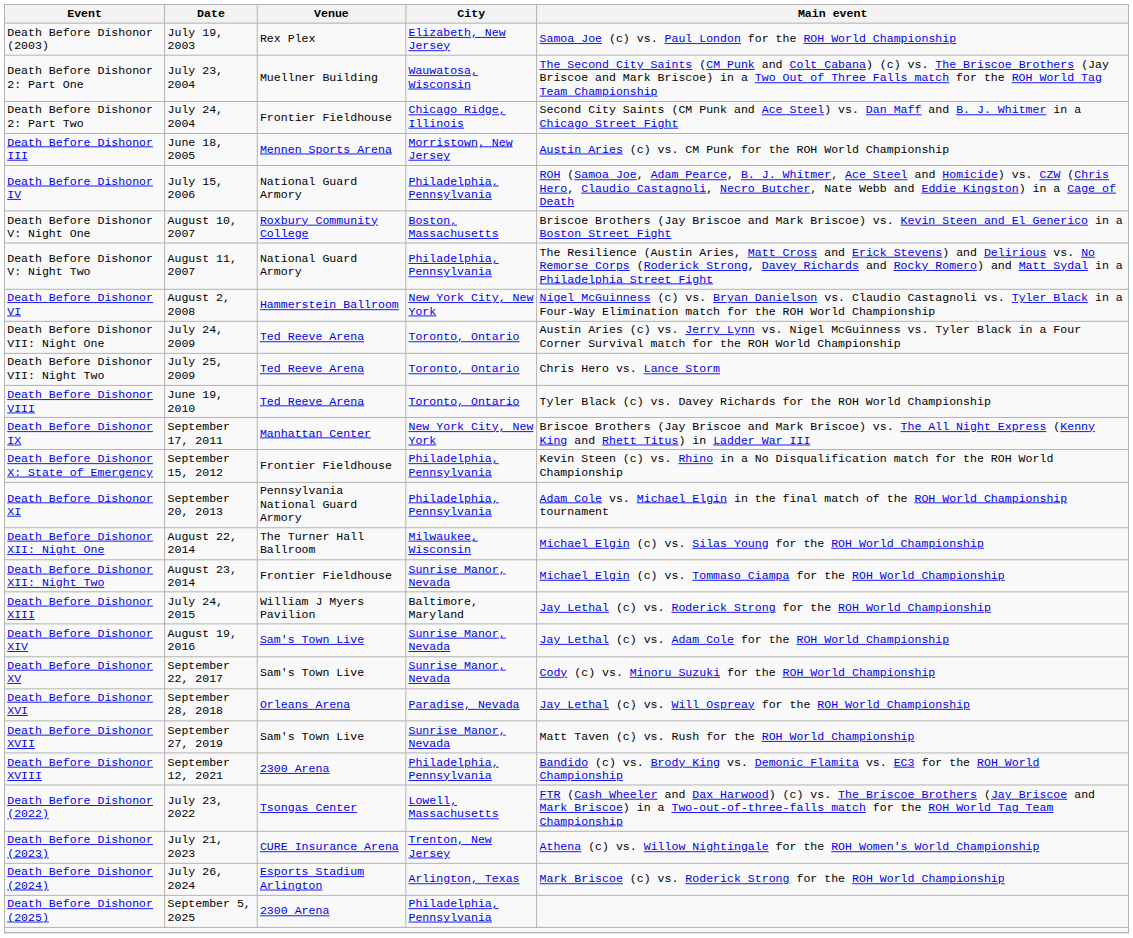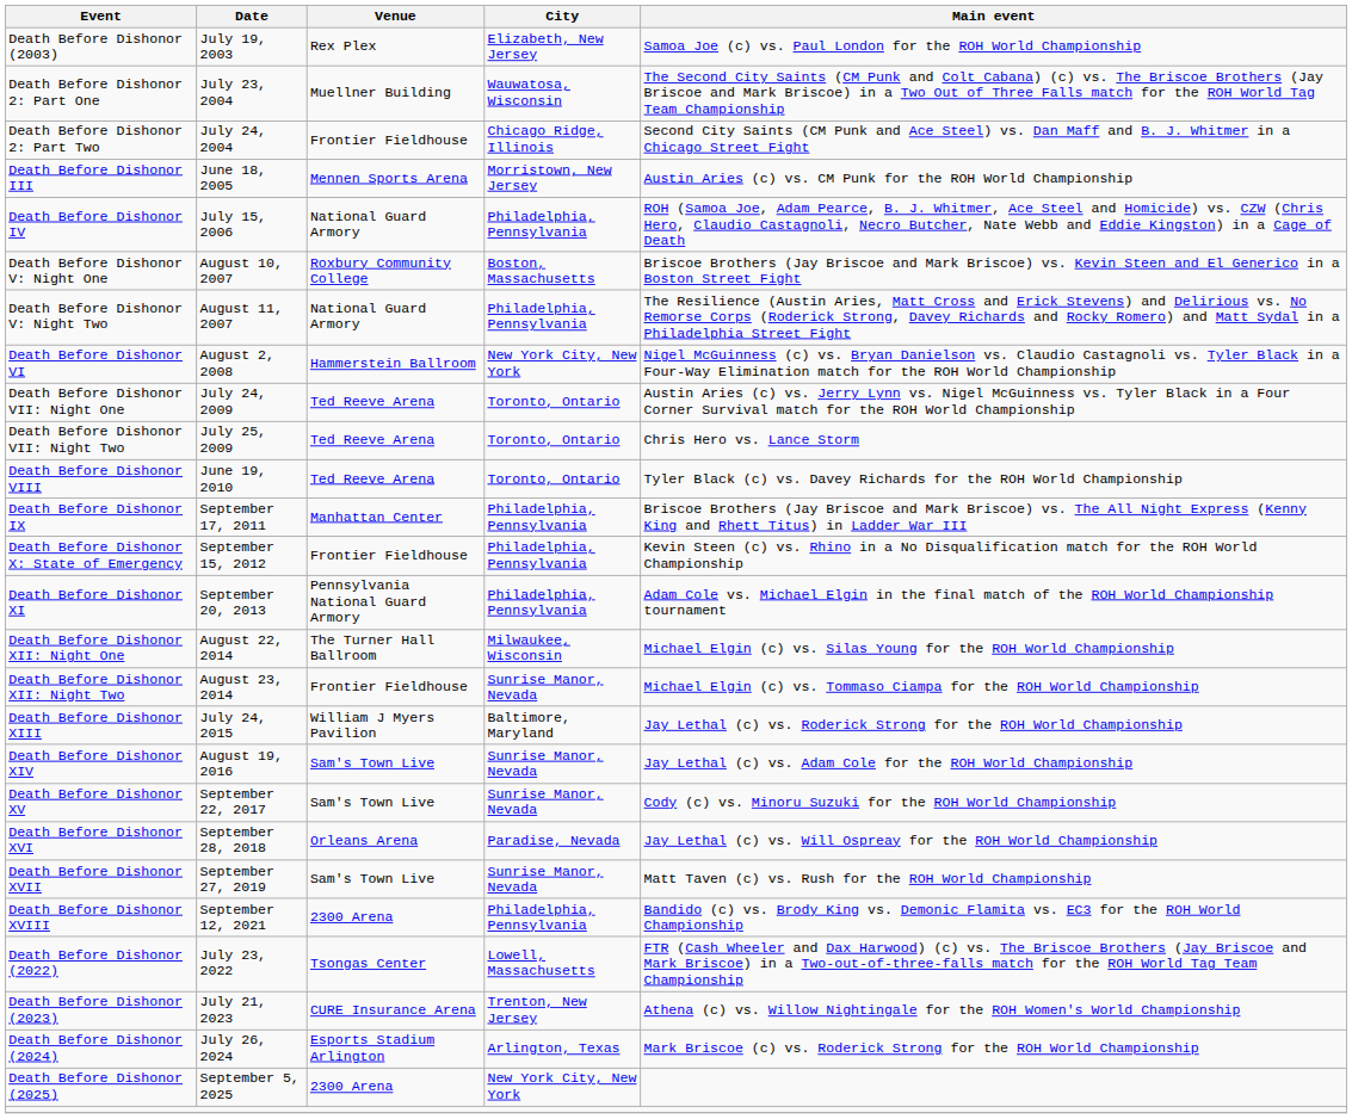Death Before Dishonor IX | City: New York City, New York -> Philadelphia, Pennsylvania
Death Before Dishonor (2025) | City: Philadelphia, Pennsylvania -> New York City, New York
